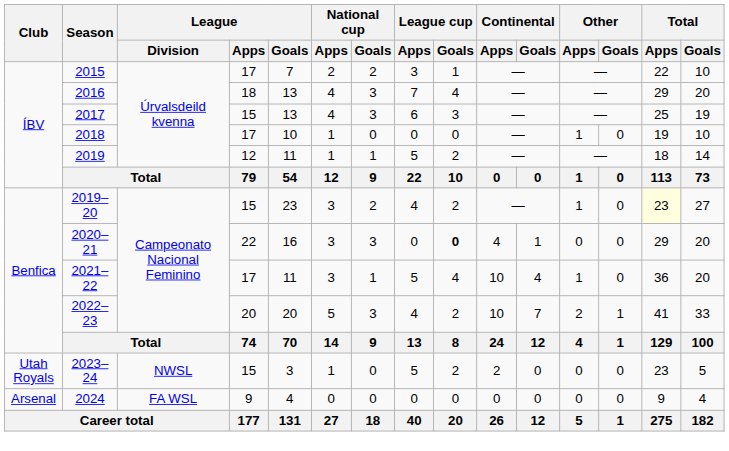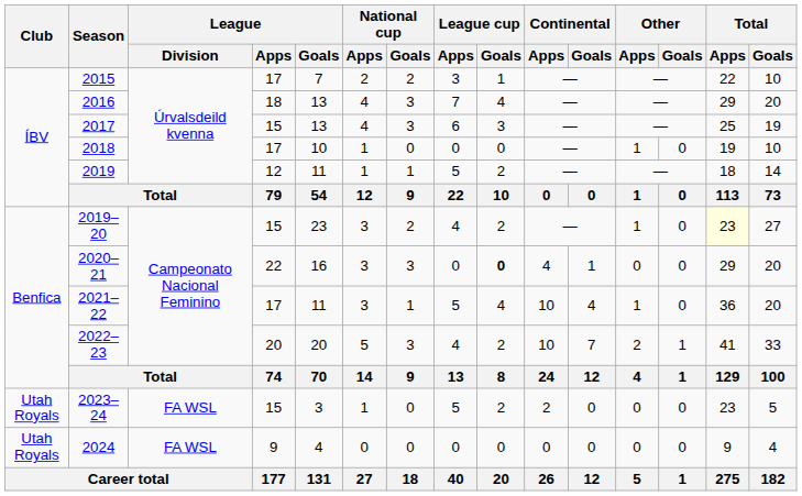2023–24 | League / Division: NWSL -> FA WSL
2024 | Club: Arsenal -> Utah Royals
